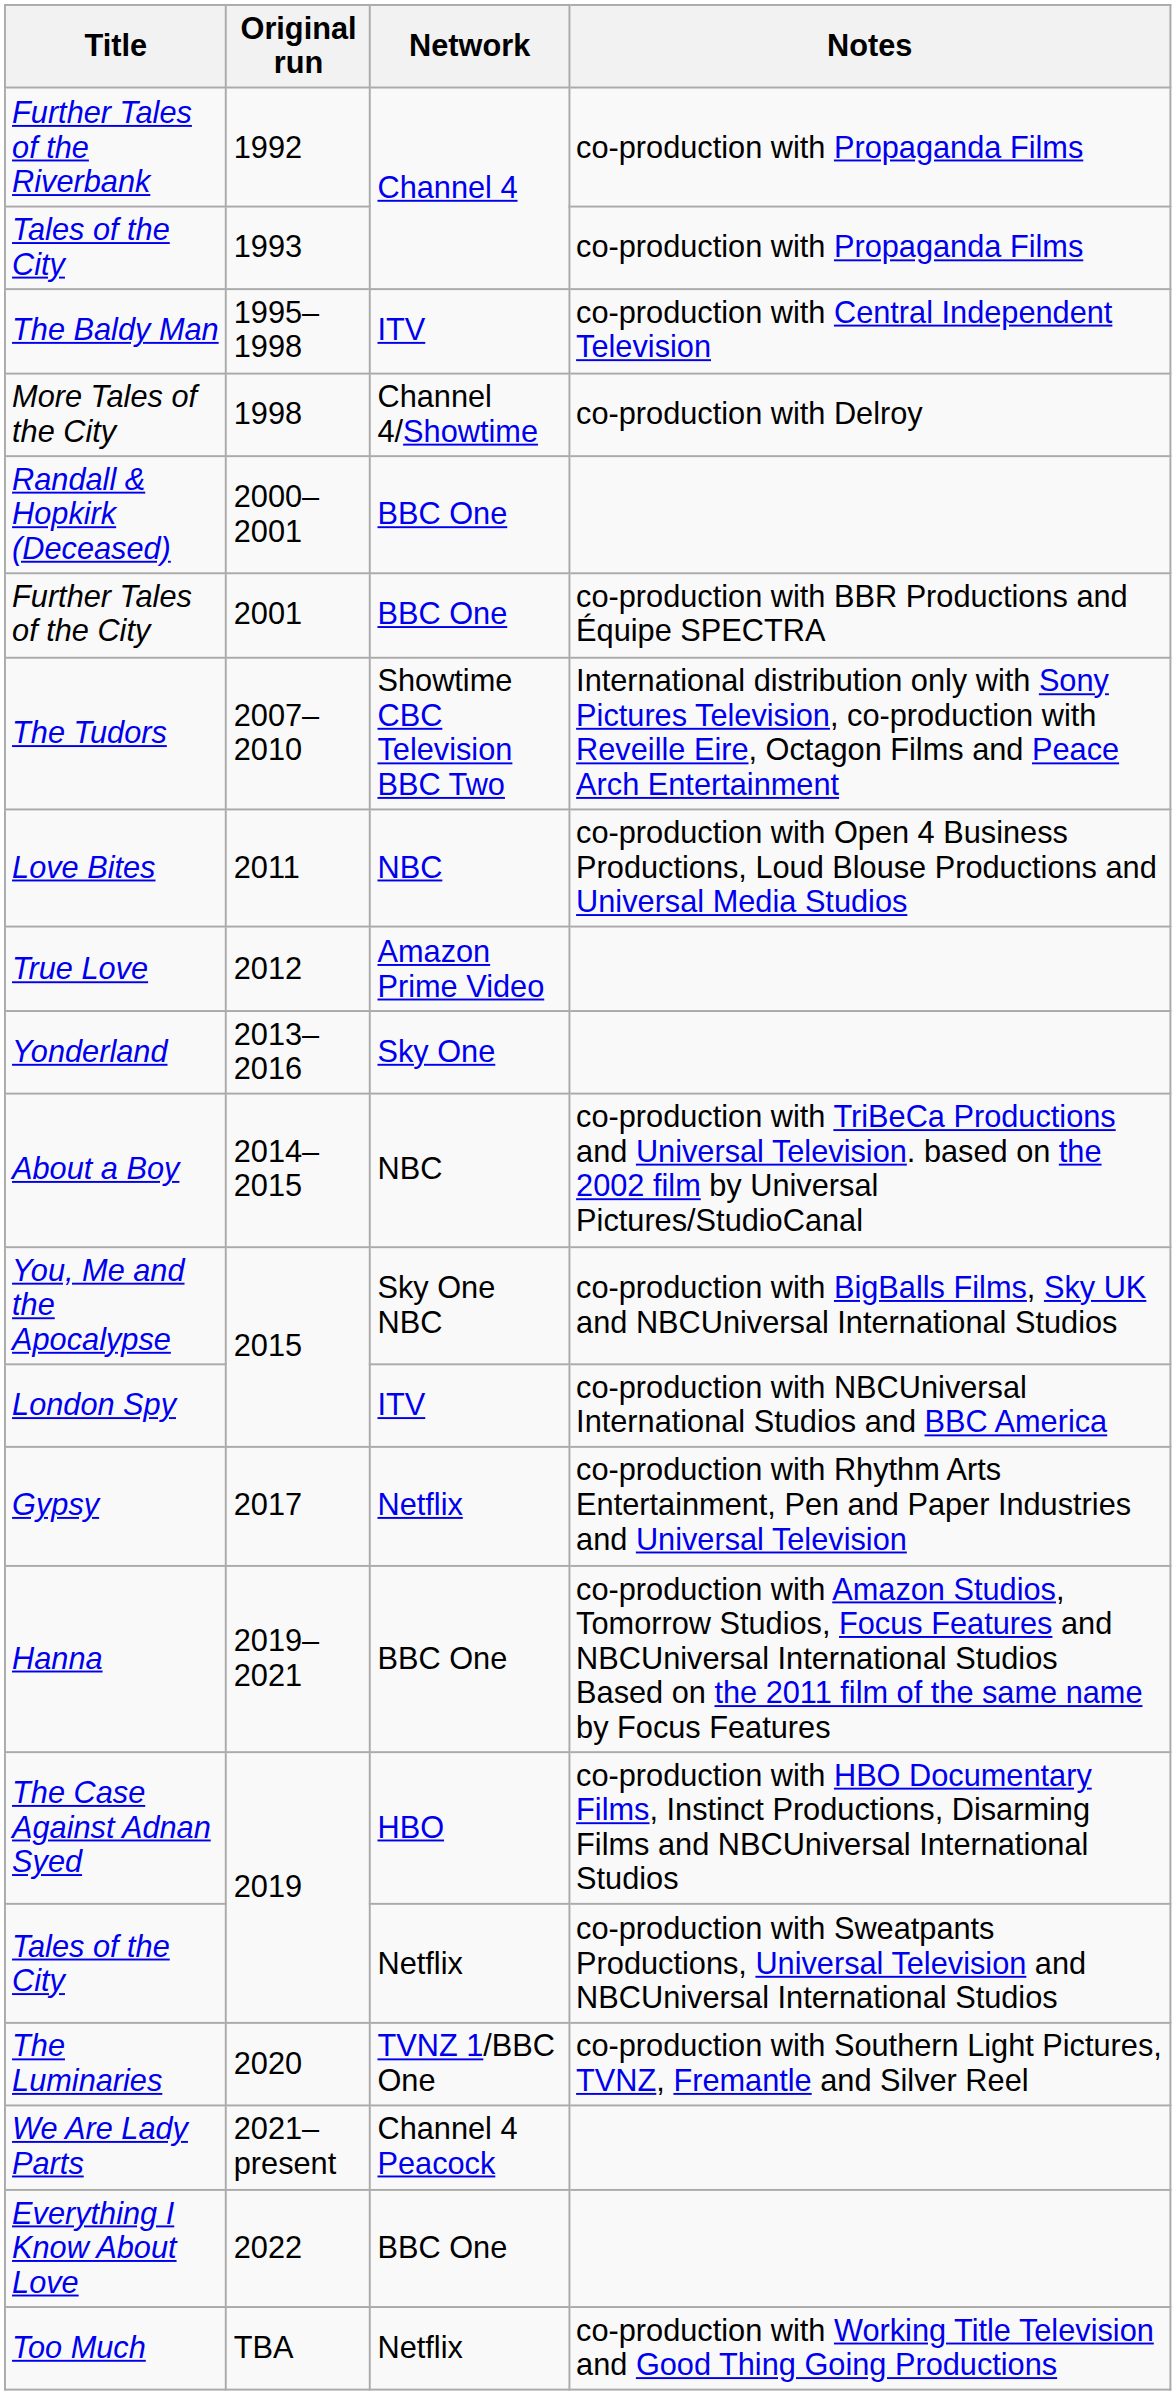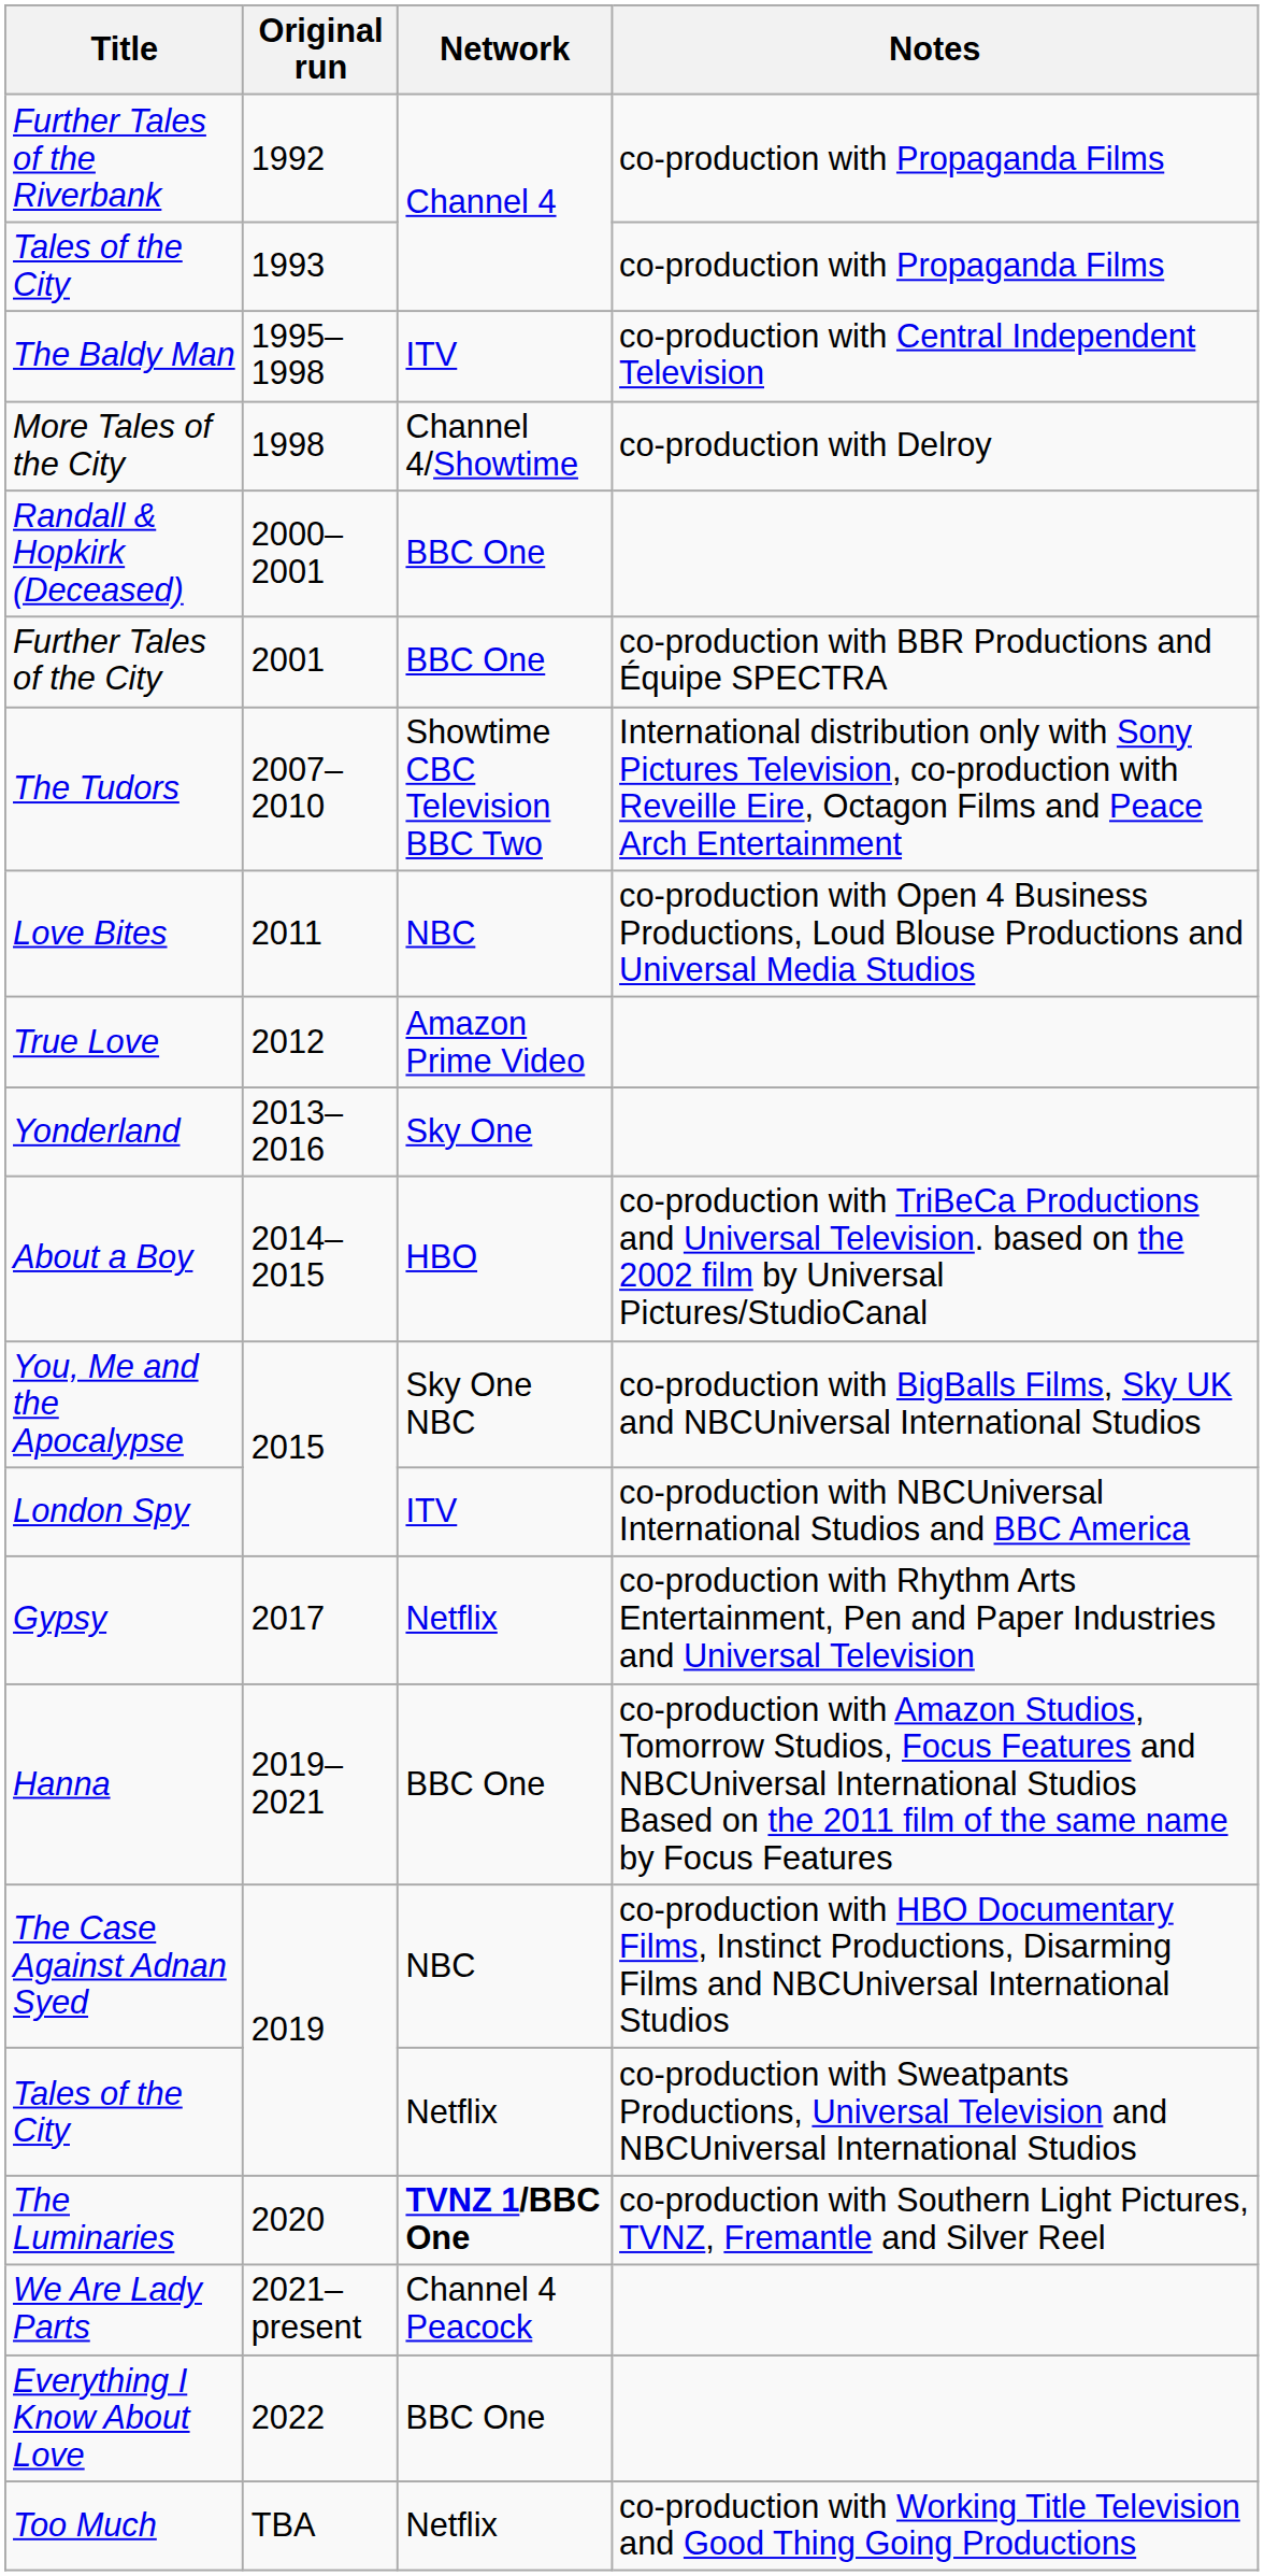About a Boy | Network: NBC -> HBO
The Case Against Adnan Syed | Network: HBO -> NBC
The Luminaries | Network: normal -> bold
